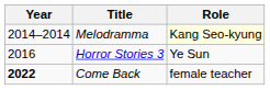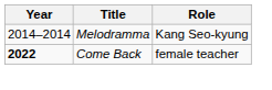Melodramma | Role: lightyellow background -> no background
- row: 2016 | Horror Stories 3 | Ye Sun
